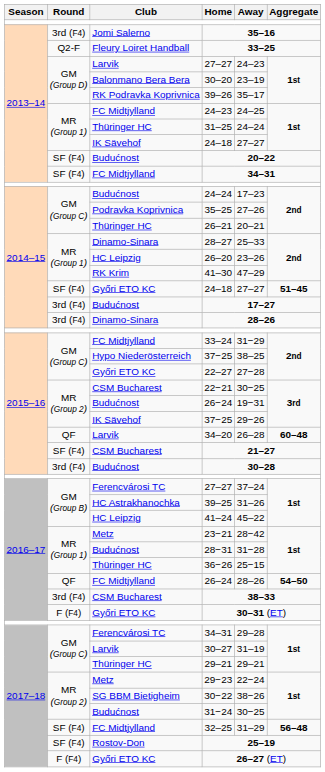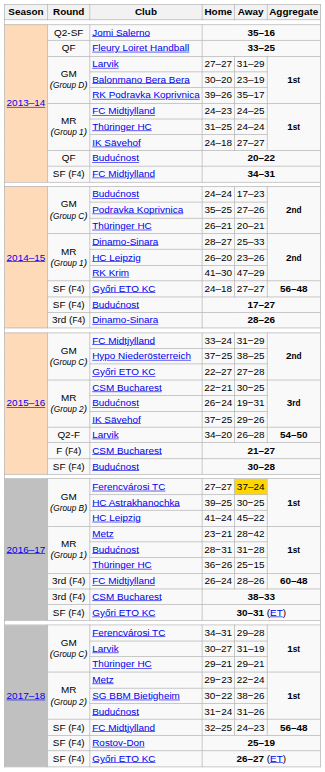35–16 | Round: 3rd (F4) -> Q2-SF
33–25 | Round: Q2-F -> QF
Larvik / 27–27 | Away: 24–23 -> 31–29
20–22 | Round: SF (F4) -> QF
Győri ETO KC / 24–18 | Aggregate: 51–45 -> 56–48
17–27 | Round: 3rd (F4) -> SF (F4)
34–20 | Round: QF -> Q2-F
34–20 | Aggregate: 60–48 -> 54–50
21–27 | Round: SF (F4) -> F (F4)
30–28 | Round: 3rd (F4) -> SF (F4)
Ferencvárosi TC / 27–27 | Away: no background -> gold background
39–25 | Away: 31–26 -> 30−25
26–24 | Round: QF -> 3rd (F4)
26–24 | Aggregate: 54–50 -> 60–48
30–31 (ET) | Round: F (F4) -> SF (F4)
31−24 | Away: 30−25 -> 31–26
32–25 | Away: 31–29 -> 24–23
26–27 (ET) | Round: F (F4) -> SF (F4)
